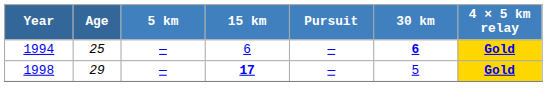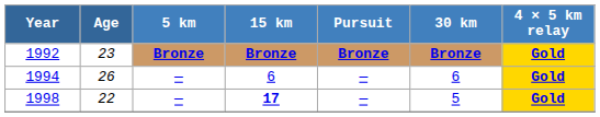+ row: 1992 | 23 | Bronze | Bronze | Bronze | Bronze | Gold
1994 | Age: 25 -> 26
1994 | 30 km: bold -> normal
1998 | Age: 29 -> 22
